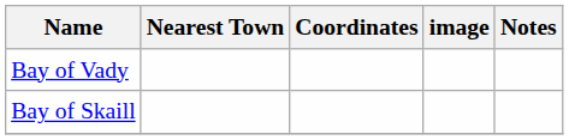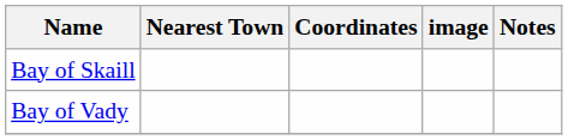rows swapped: Bay of Skaill <-> Bay of Vady
